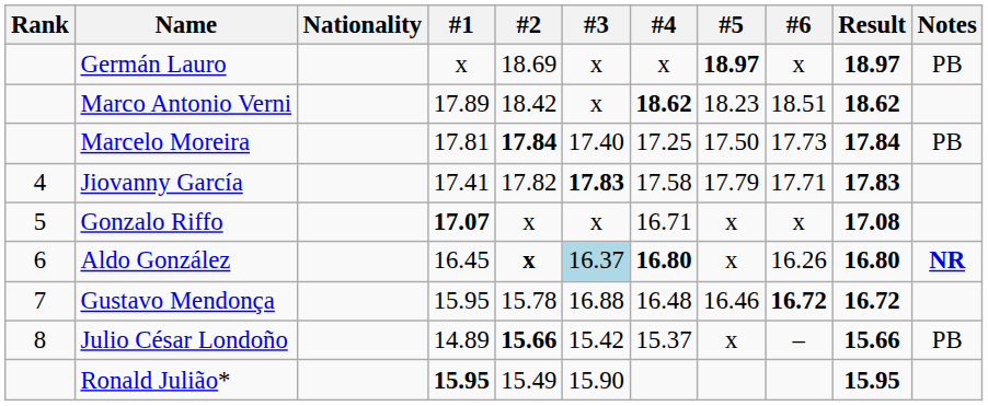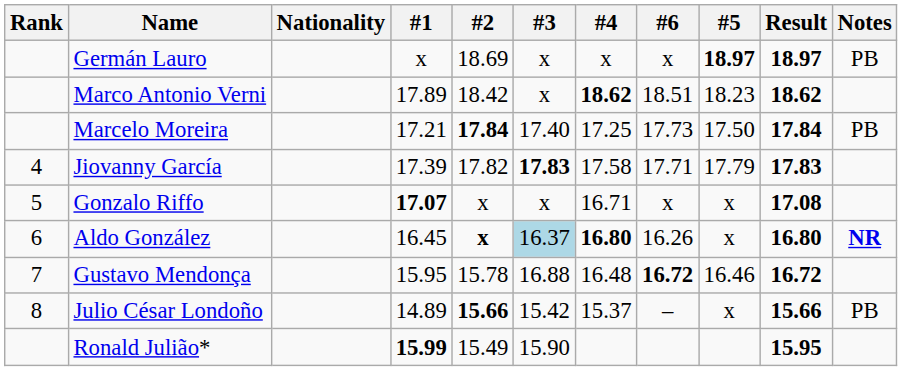columns swapped: #5 <-> #6
Marcelo Moreira | #1: 17.81 -> 17.21
Jiovanny García | #1: 17.41 -> 17.39
Ronald Julião* | #1: 15.95 -> 15.99
